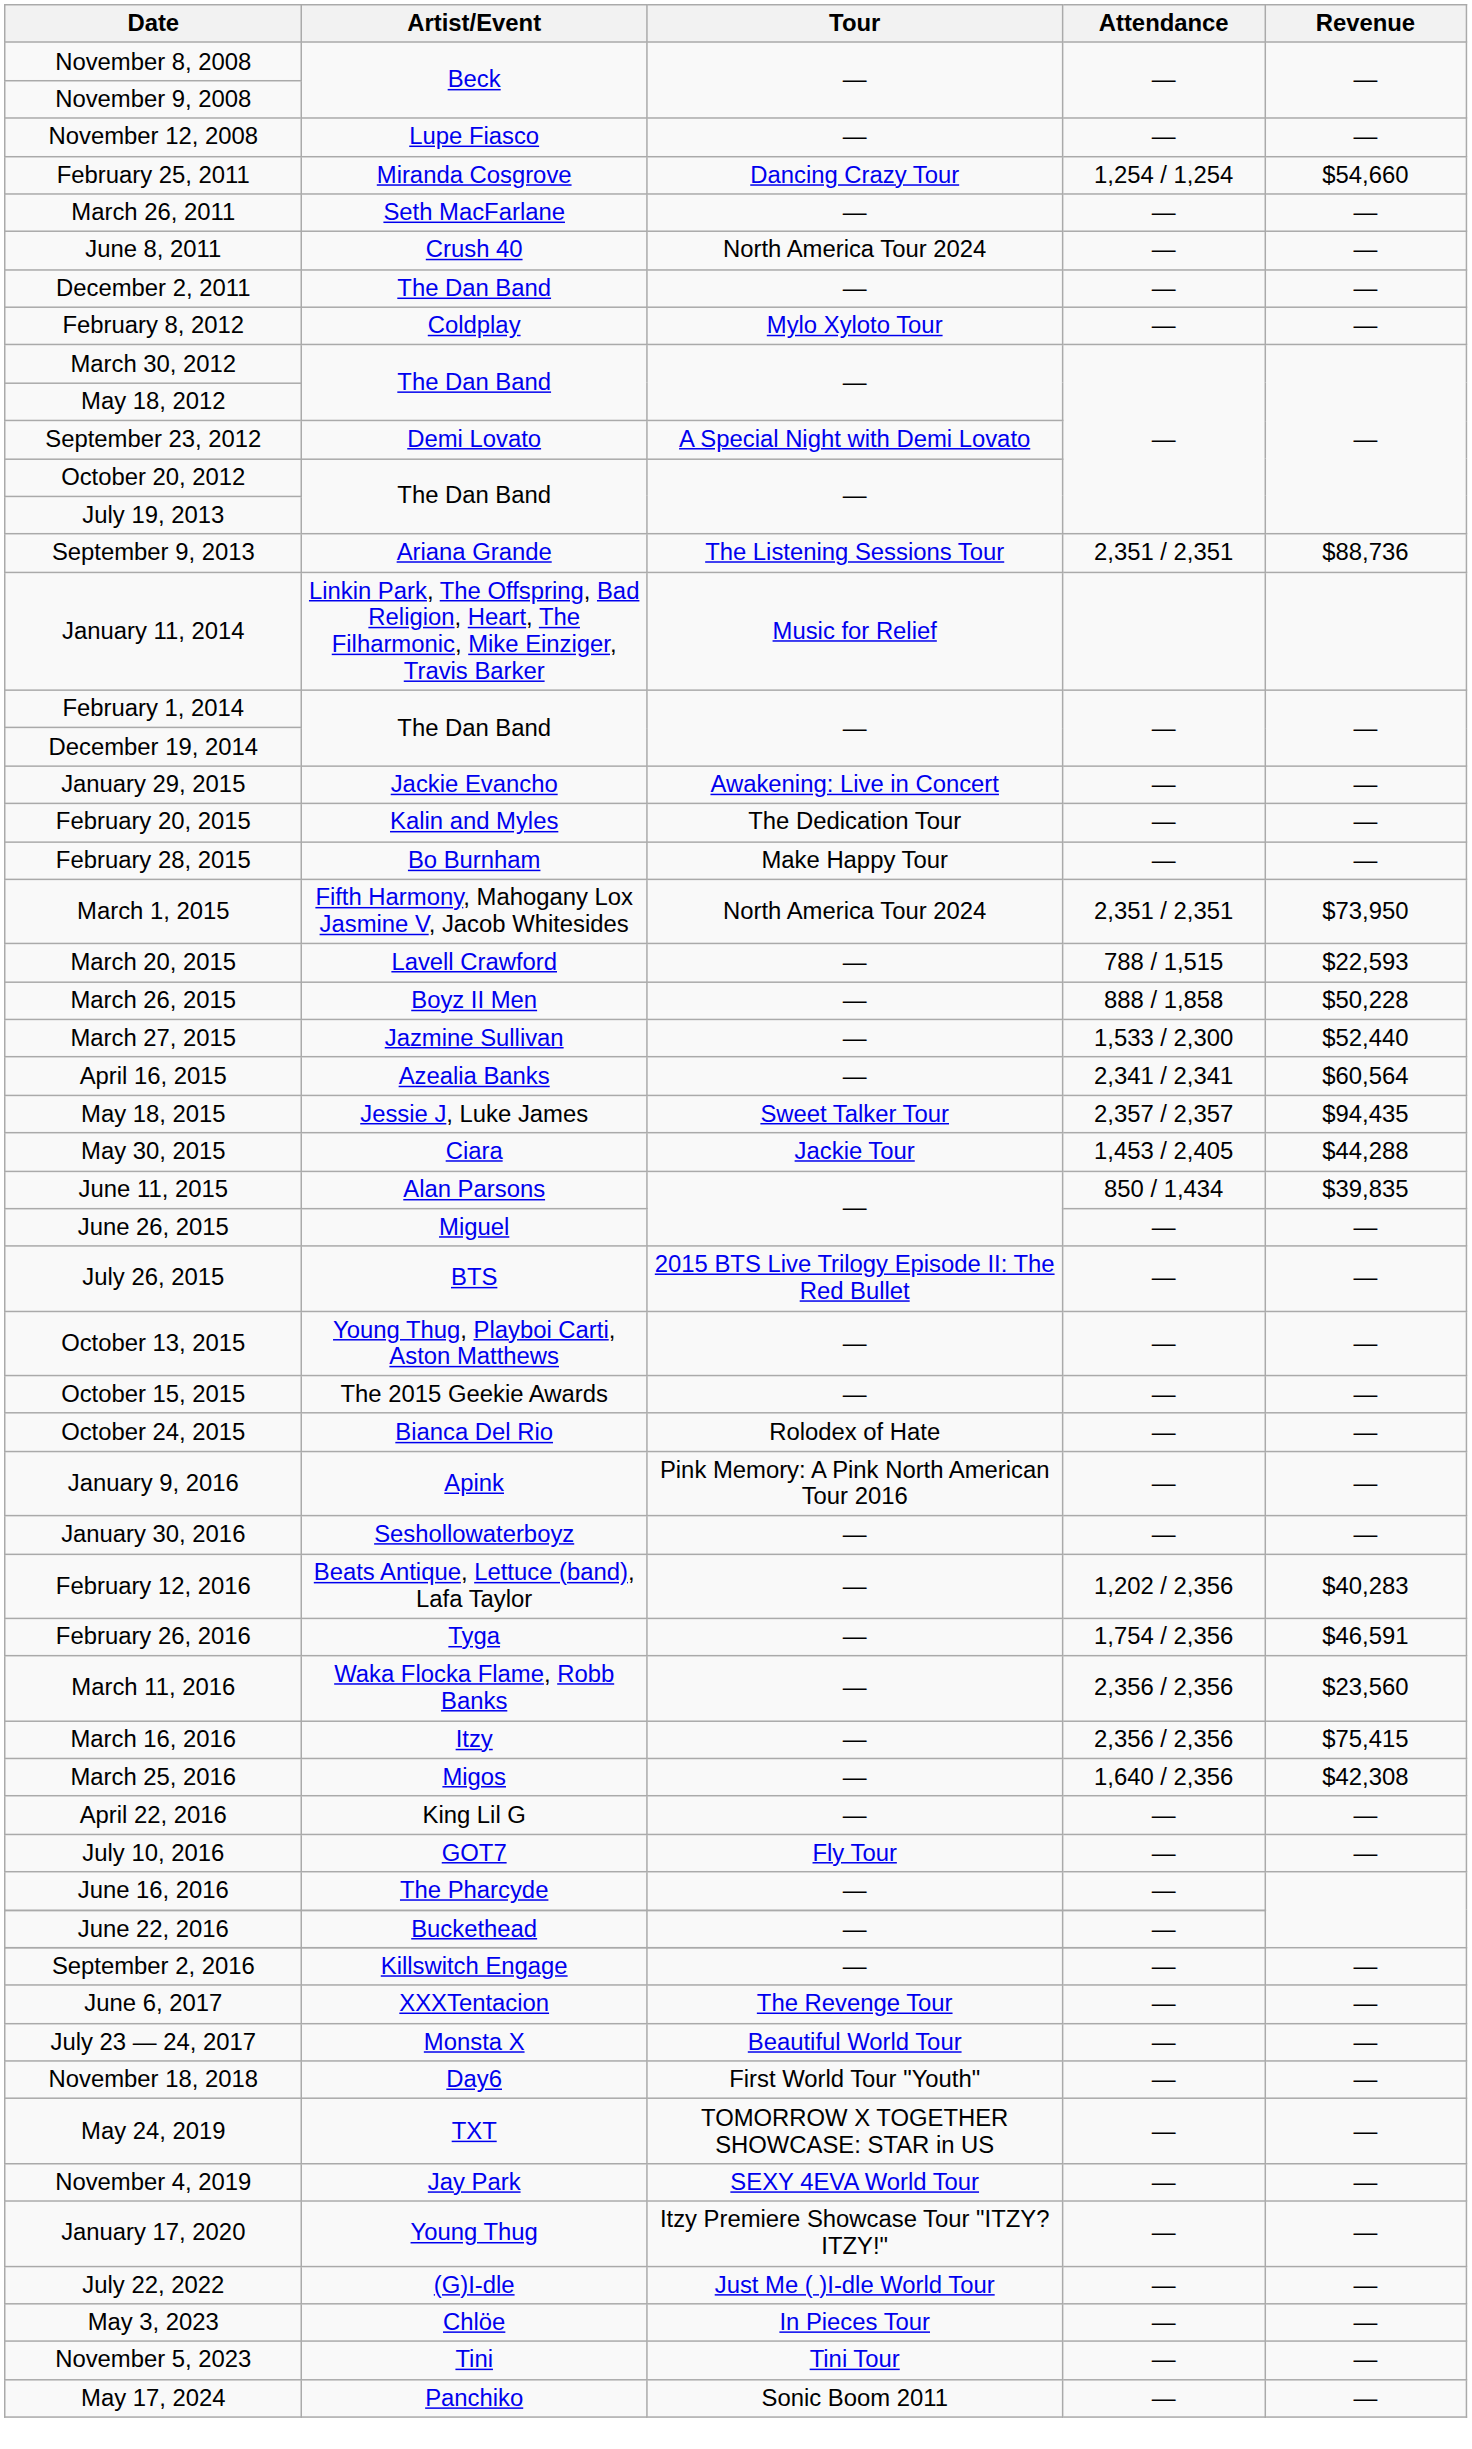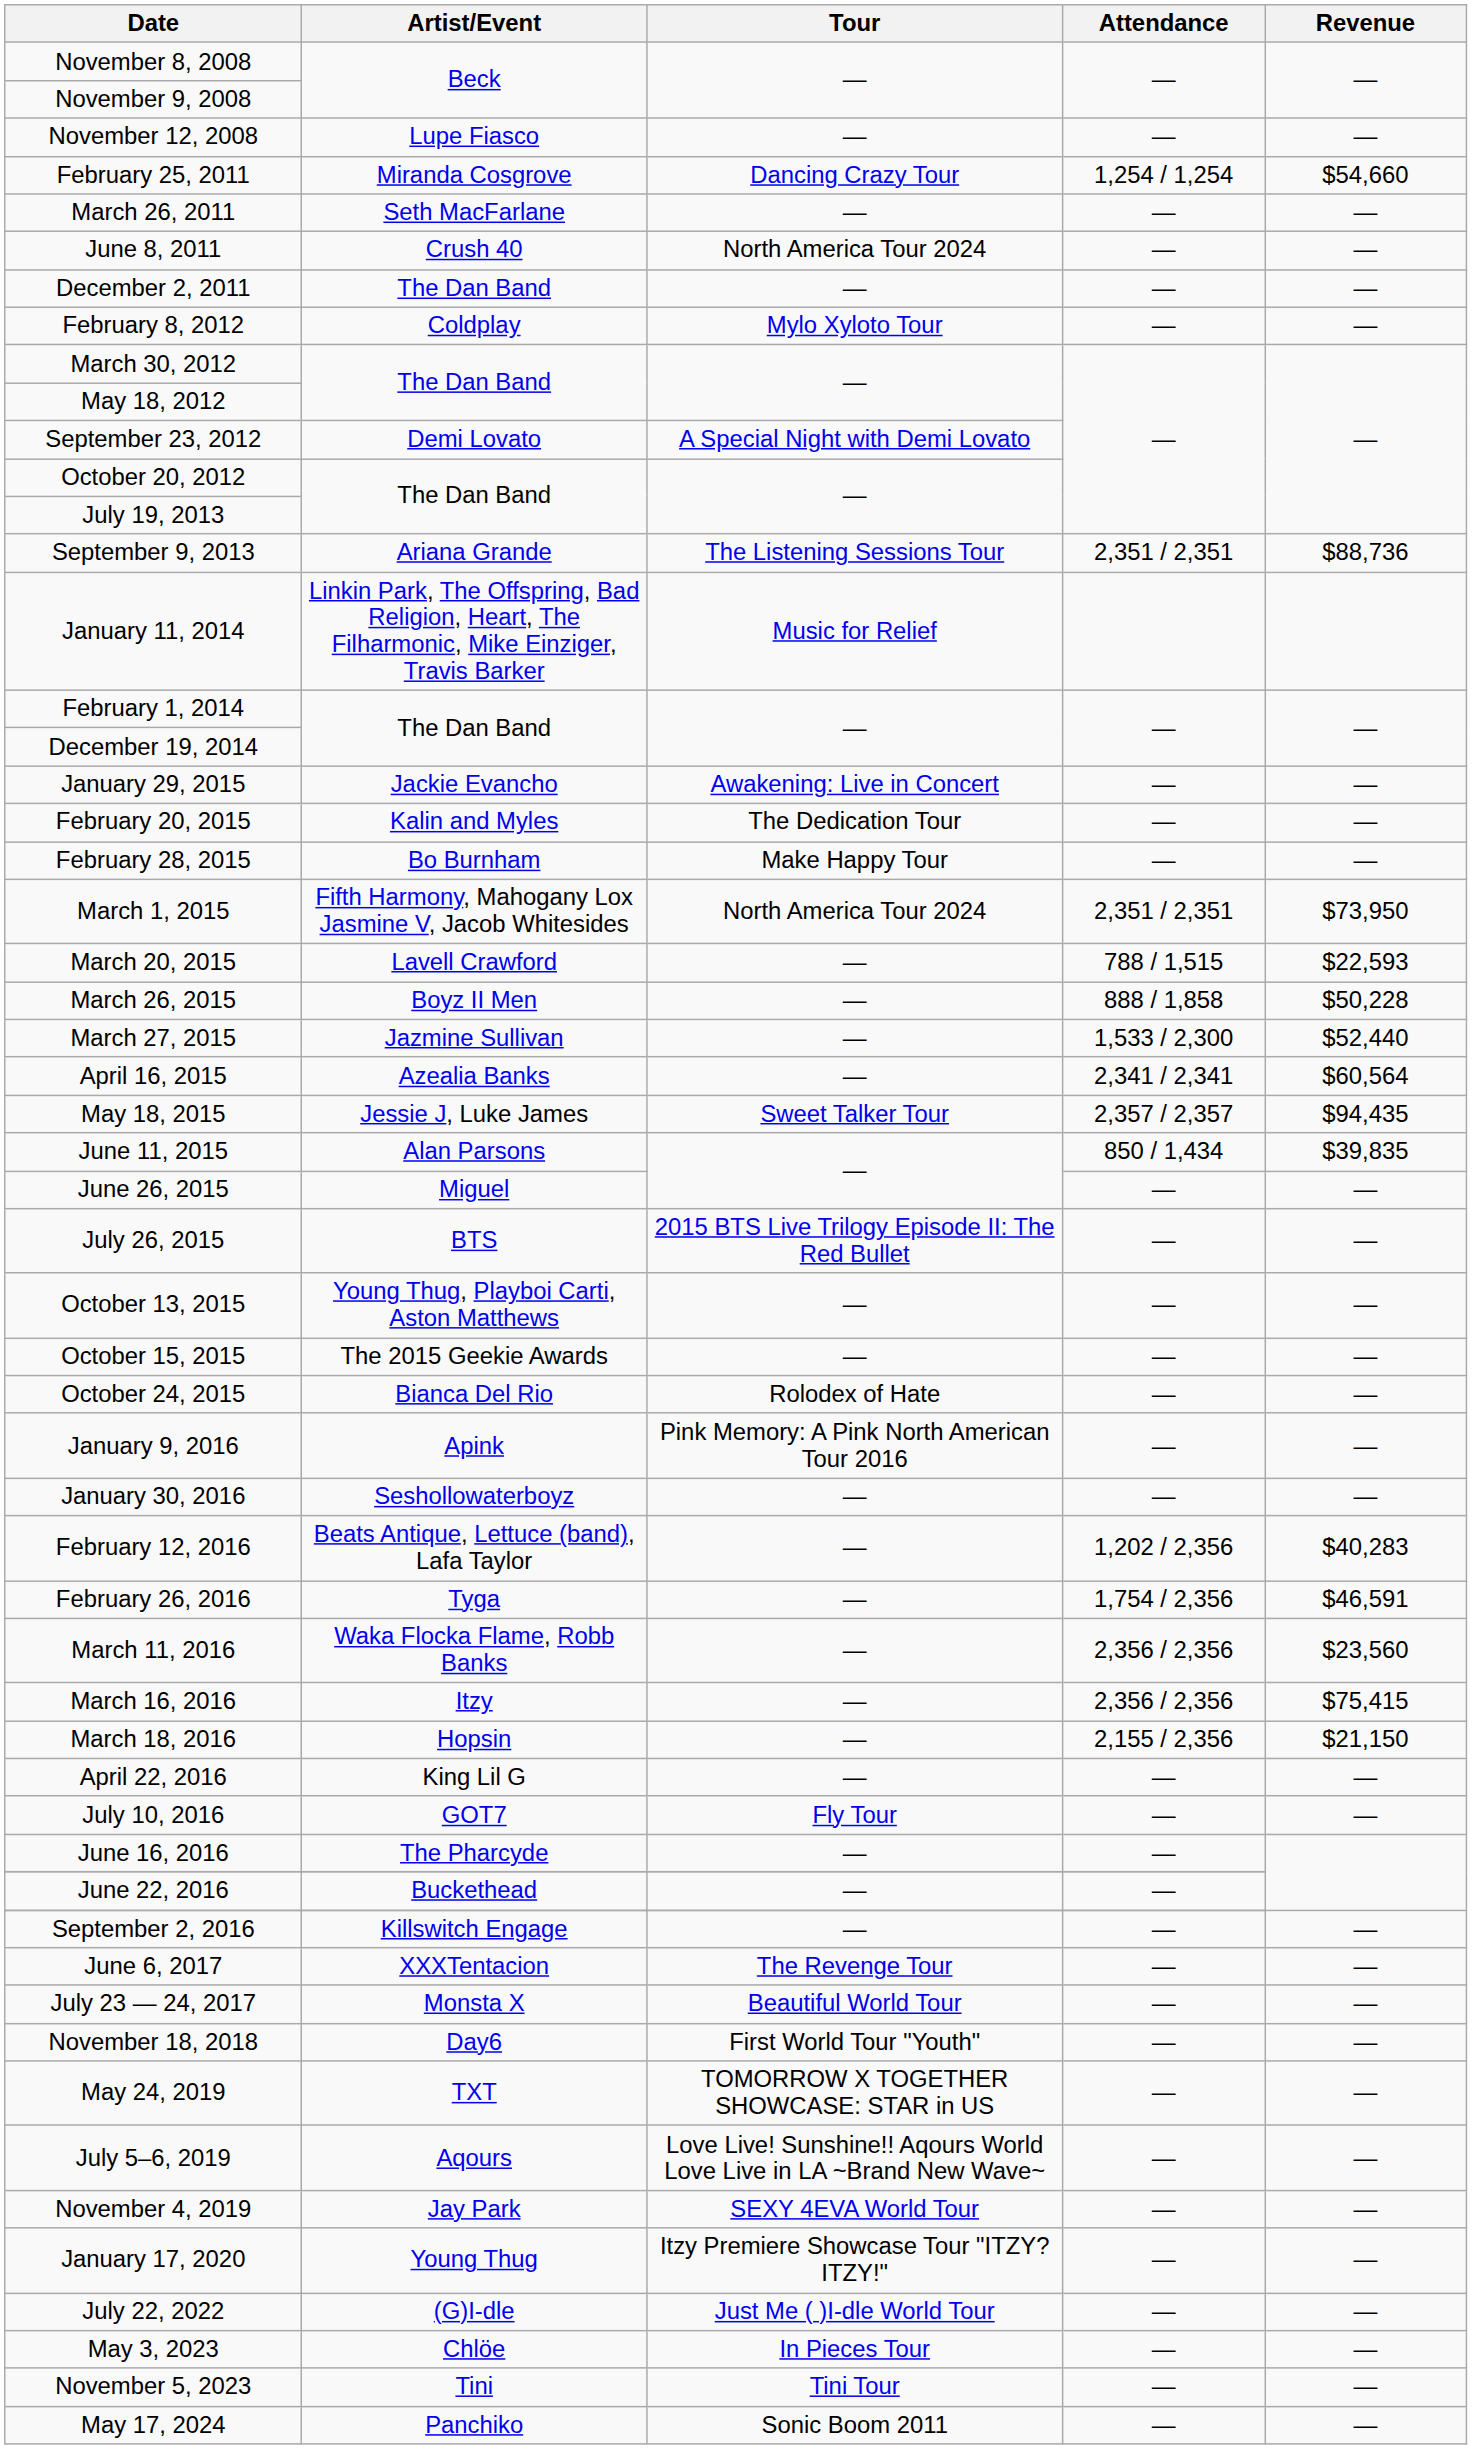- row: May 30, 2015 | Ciara | Jackie Tour | 1,453 / 2,405 | $44,288
+ row: March 18, 2016 | Hopsin | — | 2,155 / 2,356 | $21,150
- row: March 25, 2016 | Migos | — | 1,640 / 2,356 | $42,308
+ row: July 5–6, 2019 | Aqours | Love Live! Sunshine!! Aqours World Love Live in LA ~Brand New Wave~ | — | —
